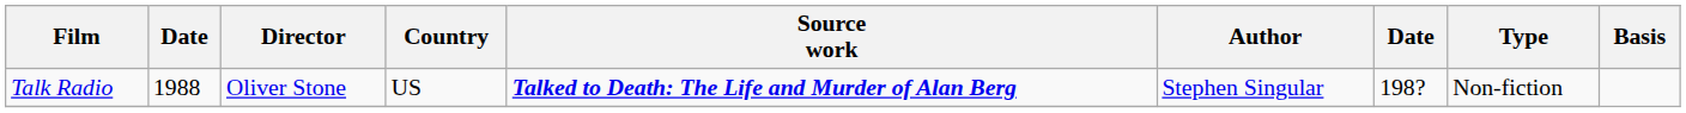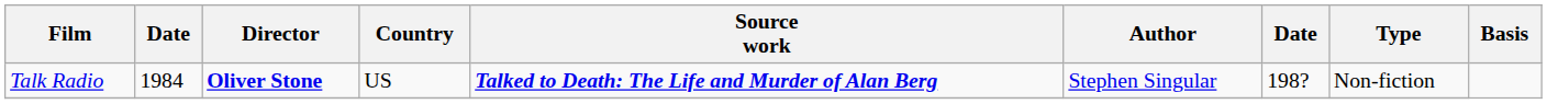Talk Radio | column 2: 1988 -> 1984
Talk Radio | Director: normal -> bold
